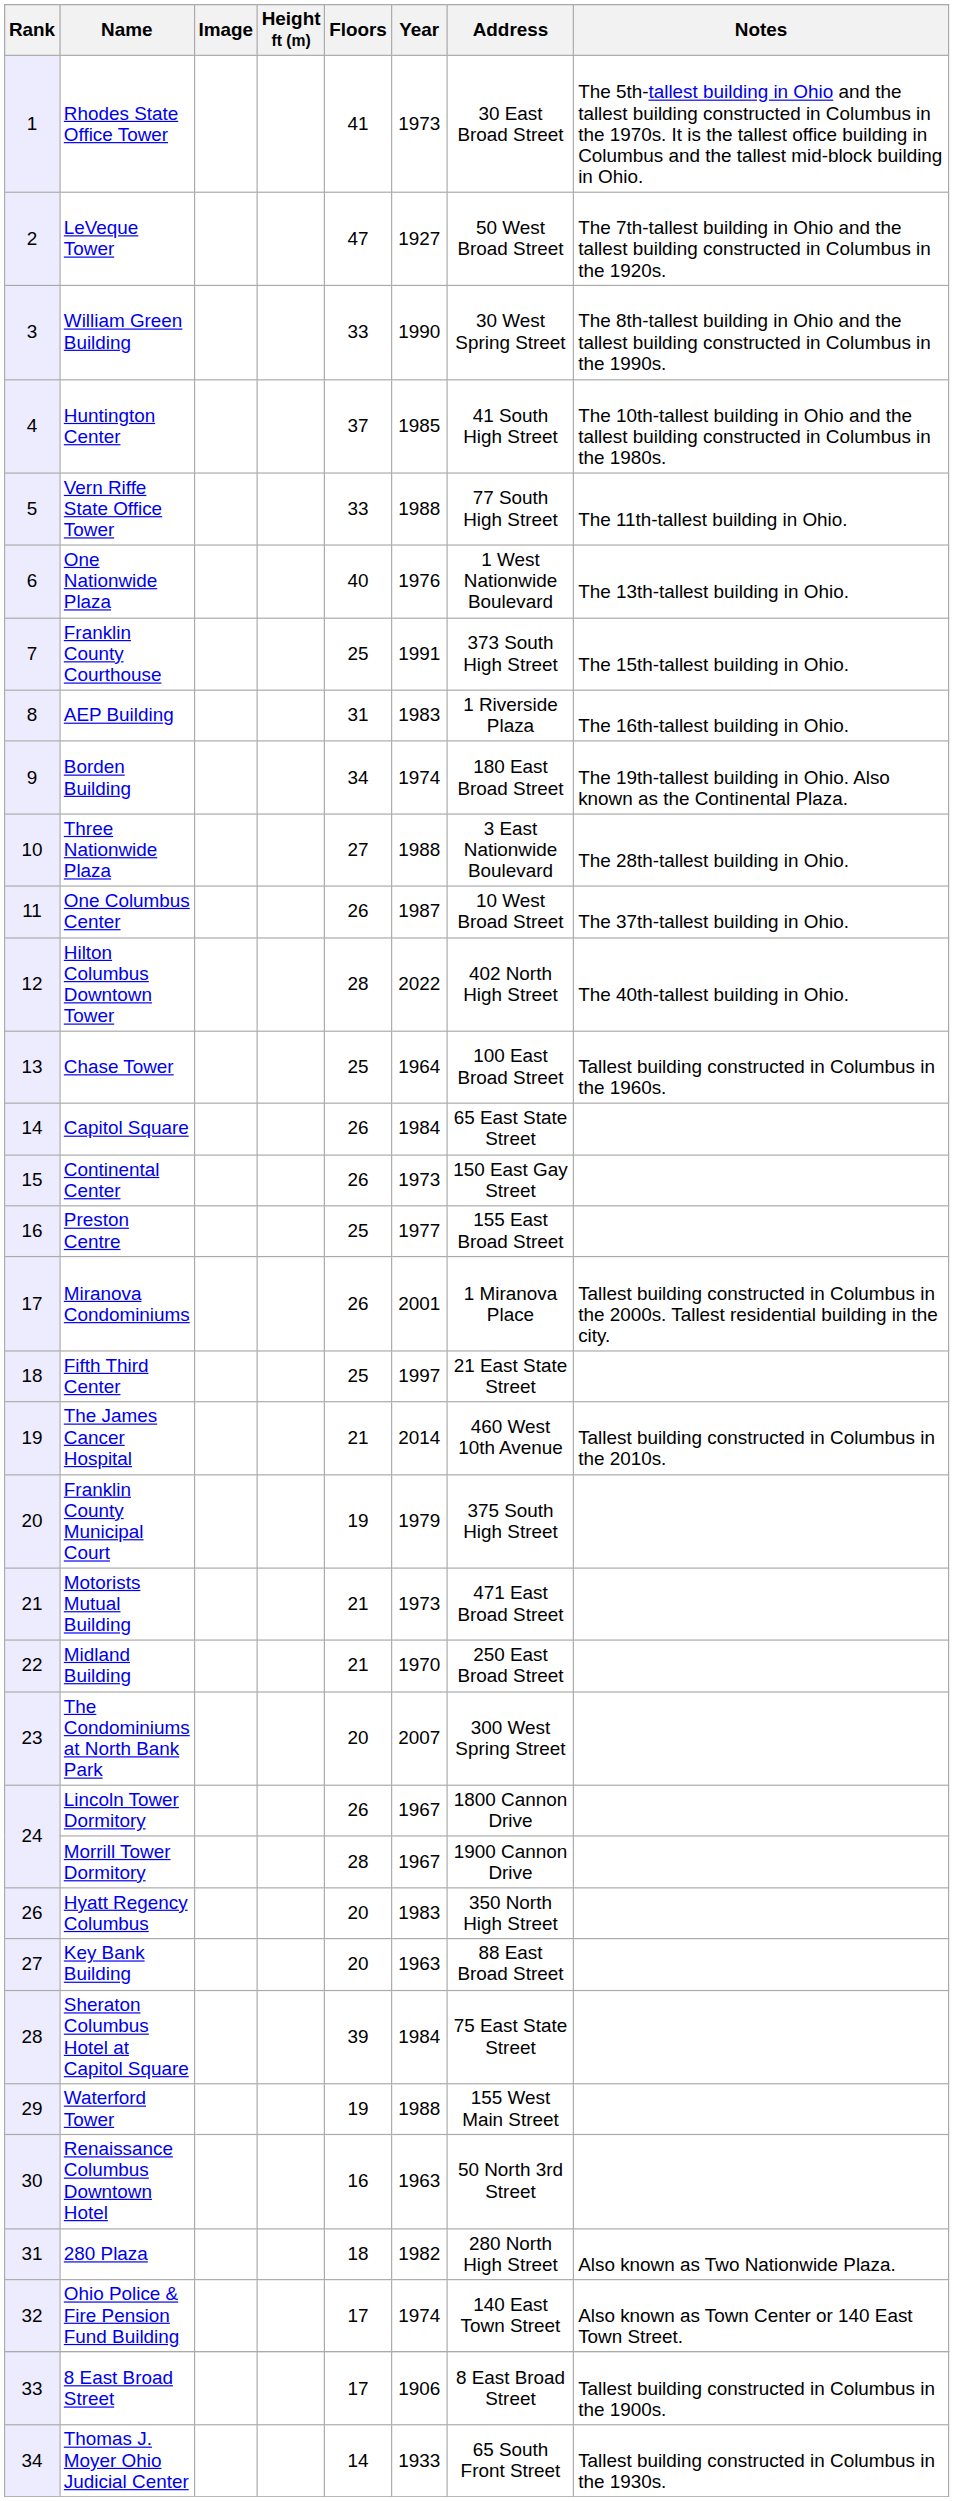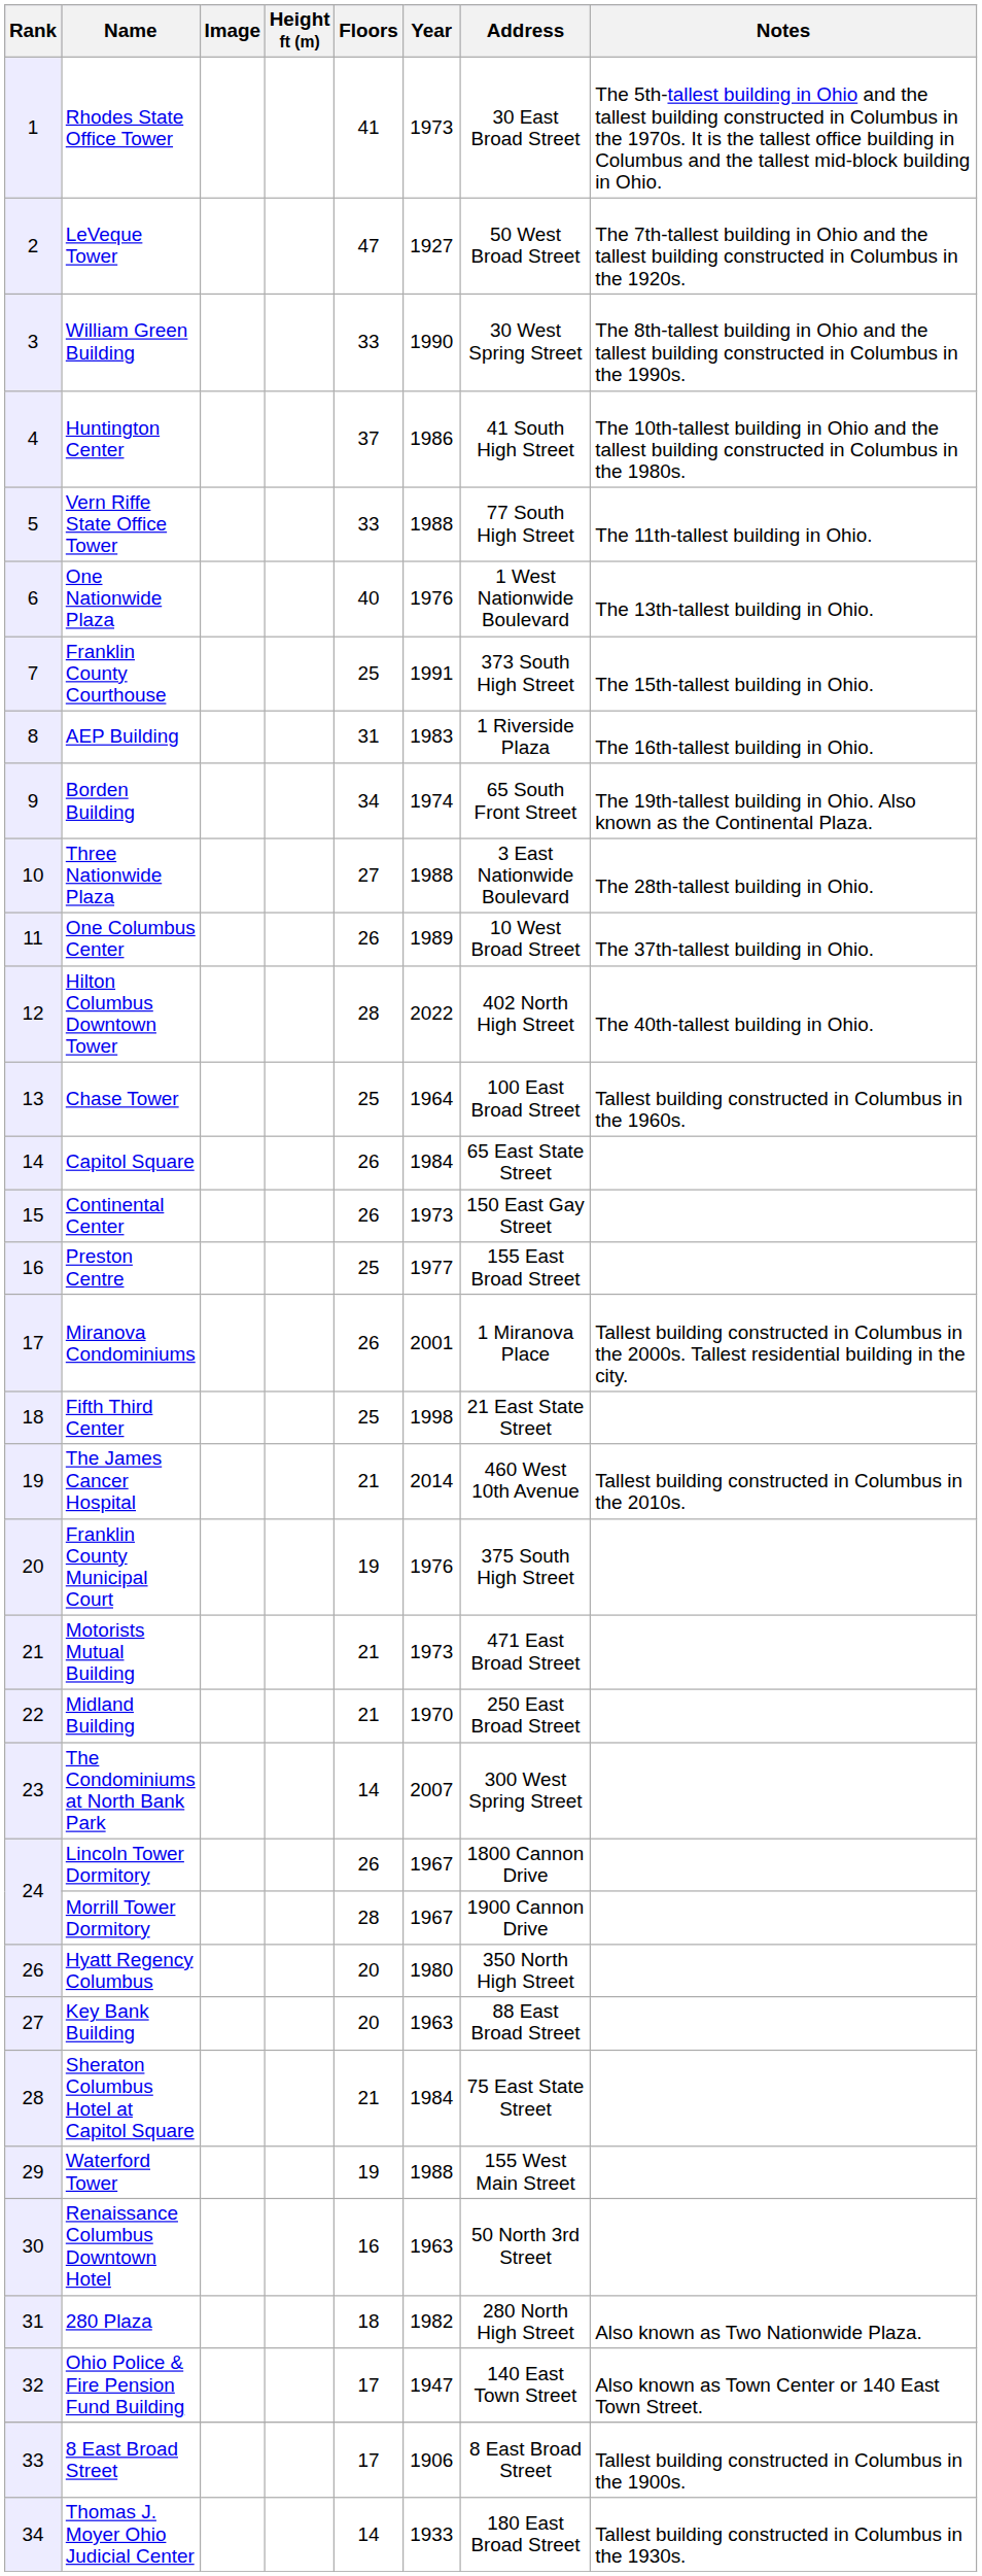Huntington Center | Year: 1985 -> 1986
Borden Building | Address: 180 East Broad Street -> 65 South Front Street
One Columbus Center | Year: 1987 -> 1989
Fifth Third Center | Year: 1997 -> 1998
Franklin County Municipal Court | Year: 1979 -> 1976
The Condominiums at North Bank Park | Floors: 20 -> 14
Hyatt Regency Columbus | Year: 1983 -> 1980
Sheraton Columbus Hotel at Capitol Square | Floors: 39 -> 21
Ohio Police & Fire Pension Fund Building | Year: 1974 -> 1947
Thomas J. Moyer Ohio Judicial Center | Address: 65 South Front Street -> 180 East Broad Street
